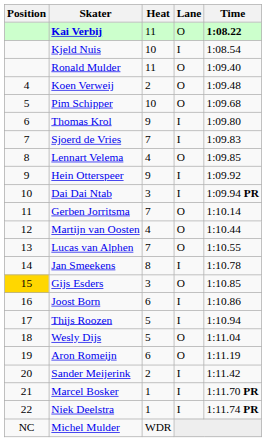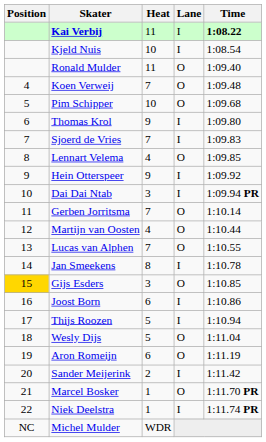Kai Verbij | Lane: O -> I
Koen Verweij | Heat: 2 -> 7
Marcel Bosker | Lane: I -> O
